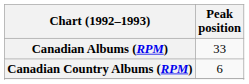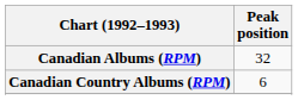Canadian Albums (RPM) | Peak position: 33 -> 32
